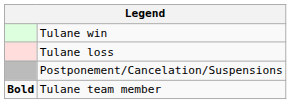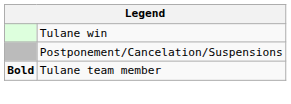- row: Tulane loss
